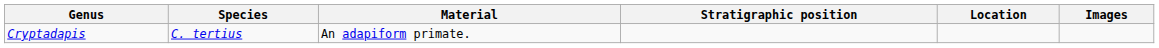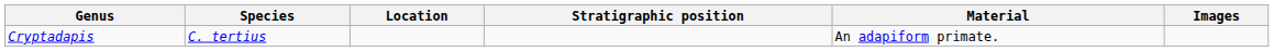columns swapped: Location <-> Material
